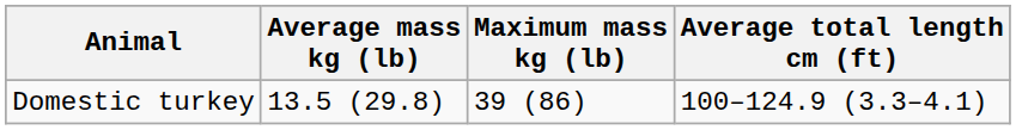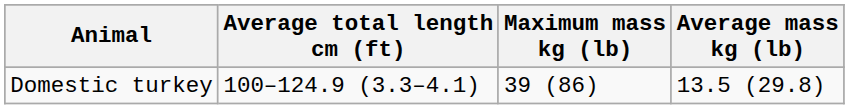columns swapped: Average mass kg (lb) <-> Average total length cm (ft)
